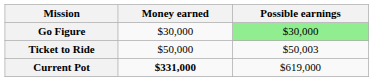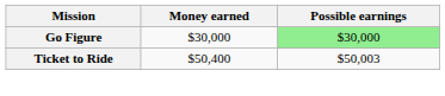Ticket to Ride | Money earned: $50,000 -> $50,400
- row: Current Pot | $331,000 | $619,000
